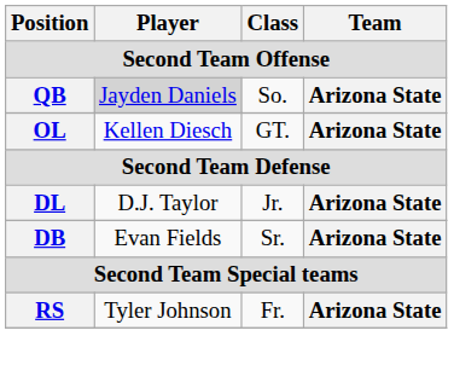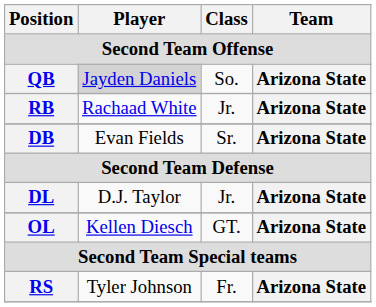+ row: RB | Rachaad White | Jr. | Arizona State
rows swapped: OL <-> DB
